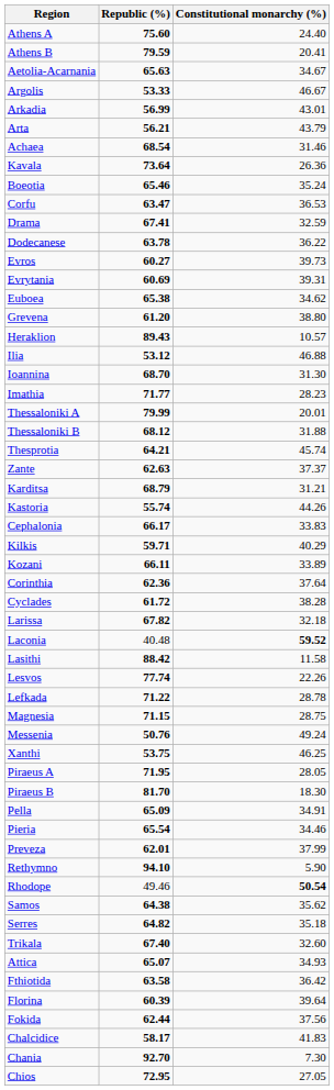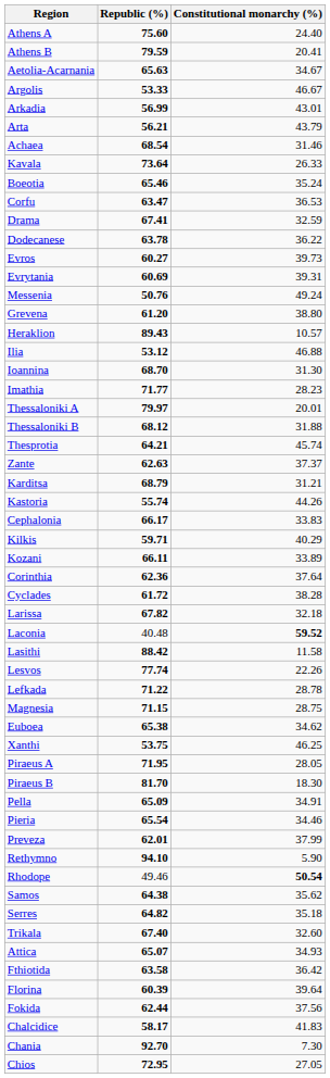Kavala | Constitutional monarchy (%): 26.36 -> 26.33
rows swapped: Euboea <-> Messenia
Thessaloniki A | Republic (%): 79.99 -> 79.97
